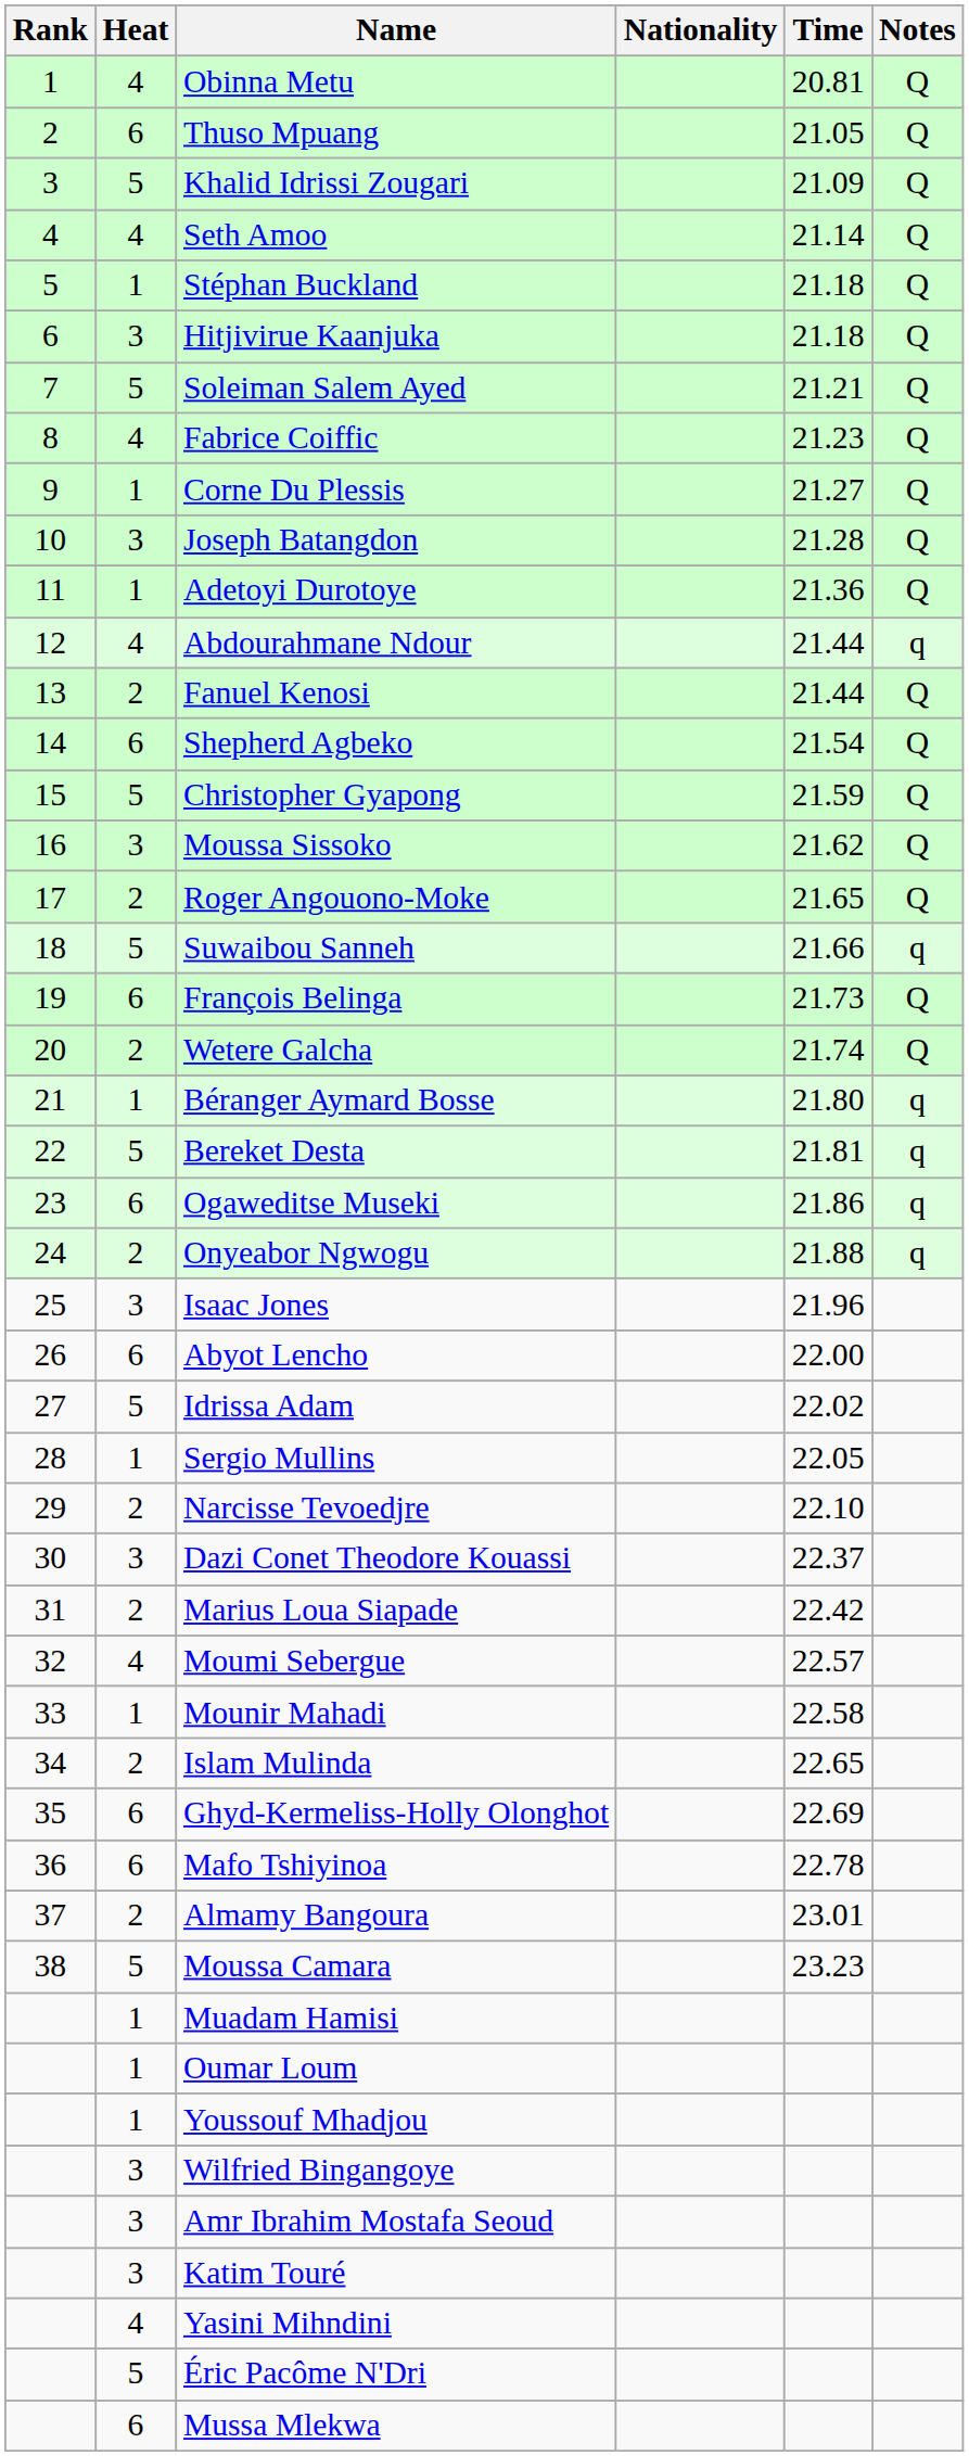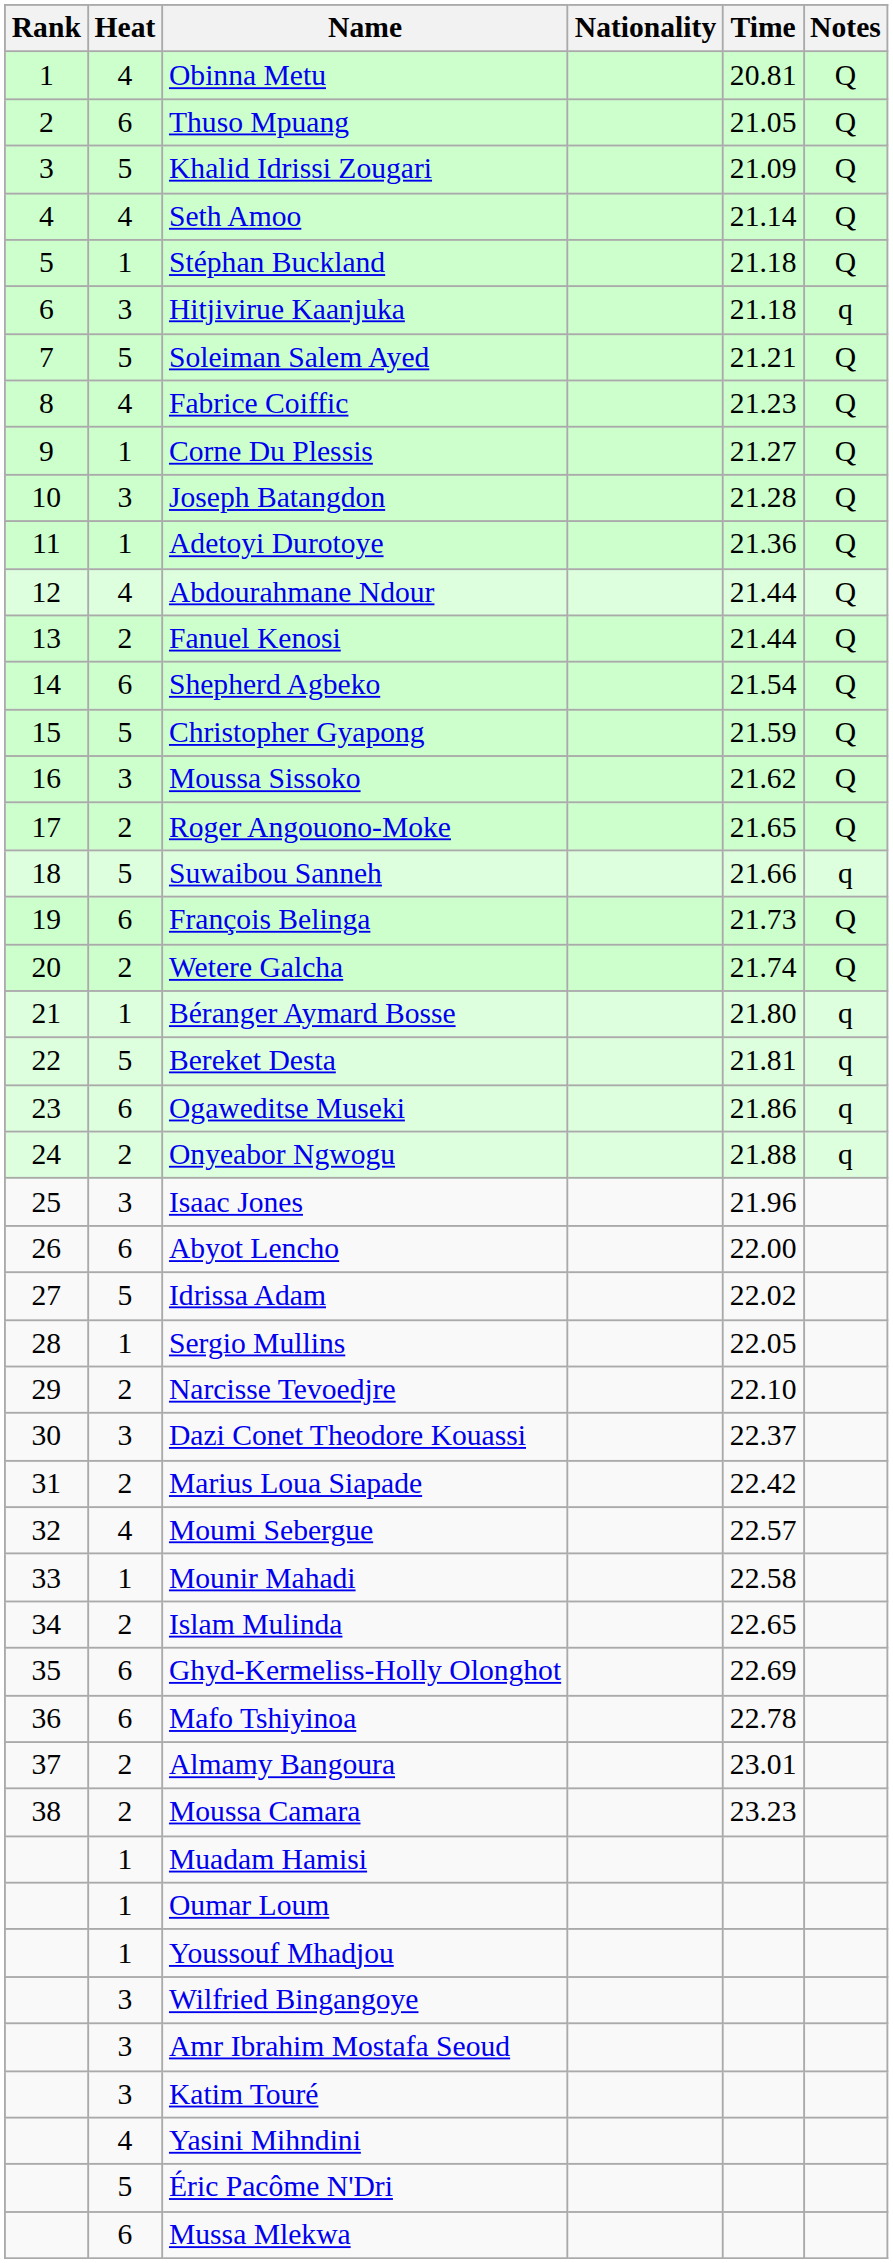Hitjivirue Kaanjuka | Notes: Q -> q
Abdourahmane Ndour | Notes: q -> Q
Moussa Camara | Heat: 5 -> 2
